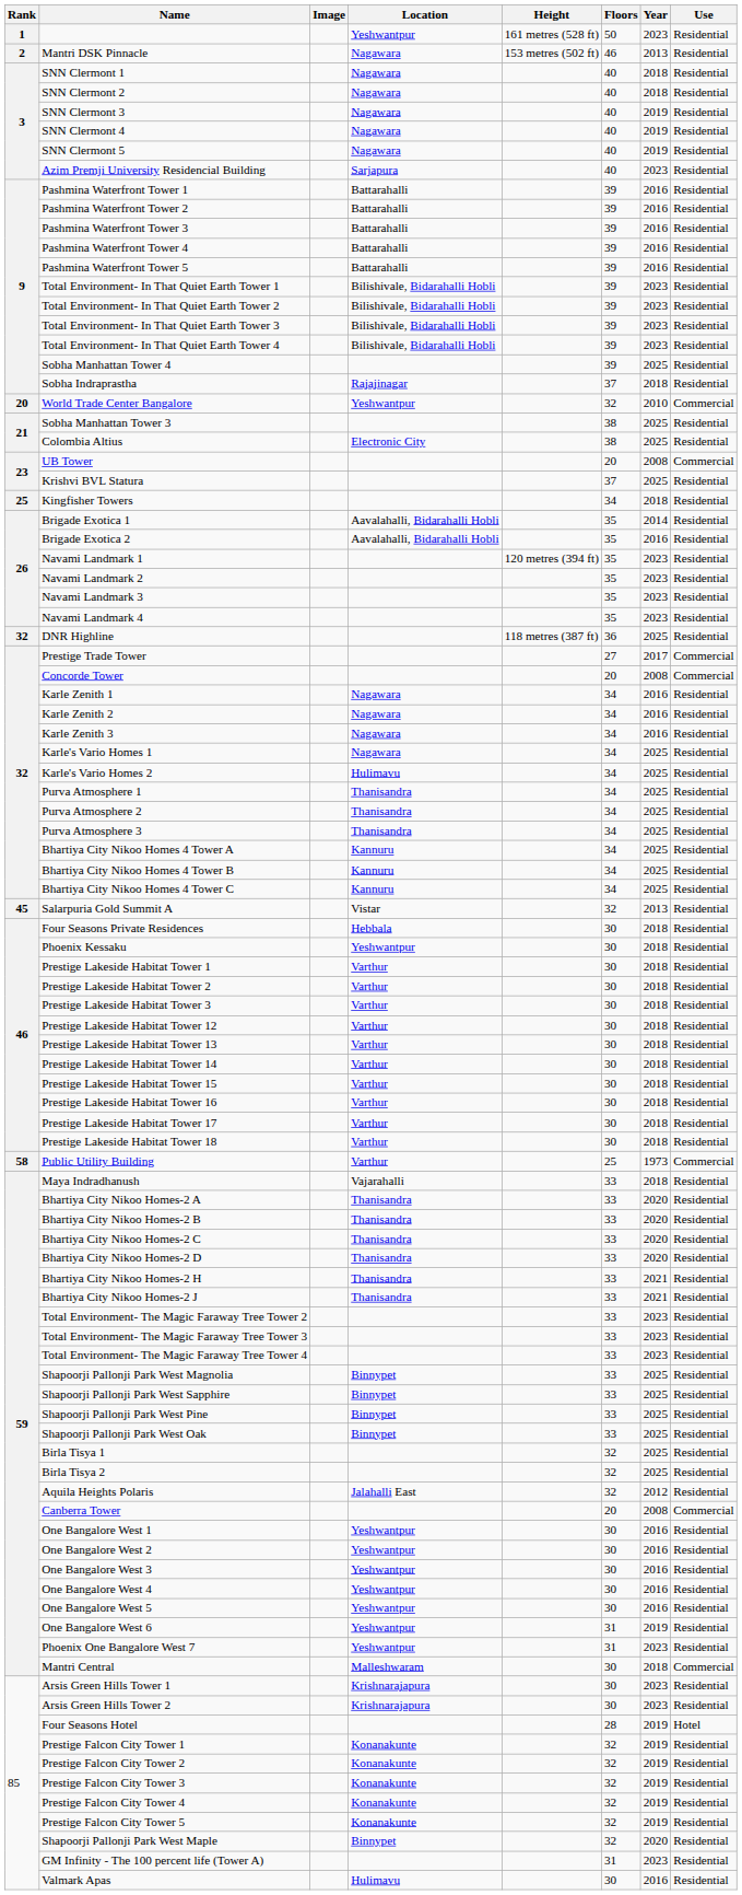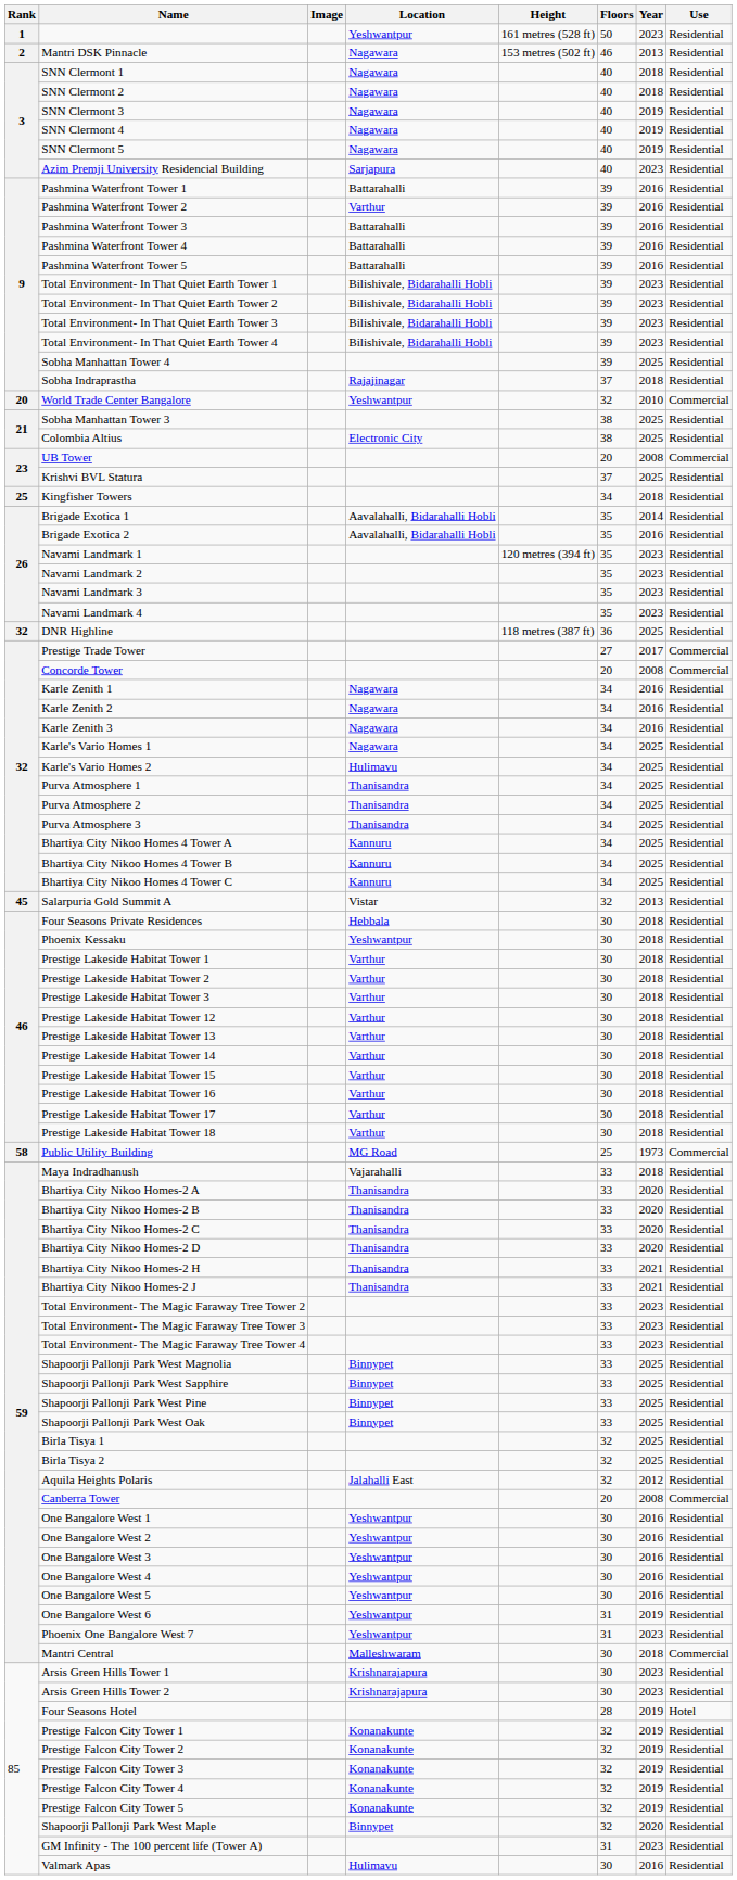Pashmina Waterfront Tower 2 | Location: Battarahalli -> Varthur
Public Utility Building | Location: Varthur -> MG Road
